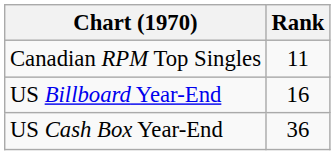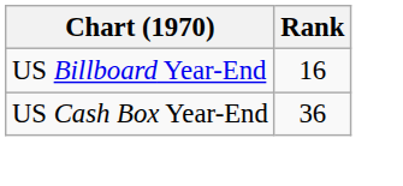- row: Canadian RPM Top Singles | 11
